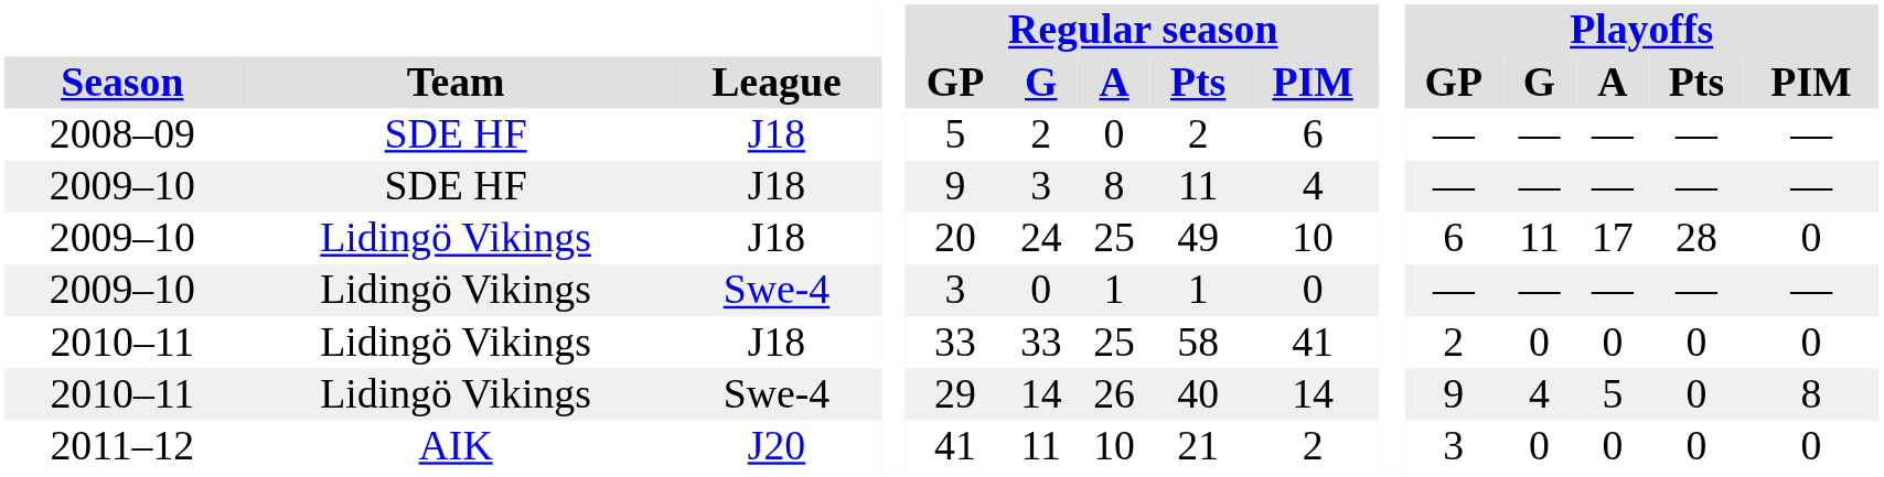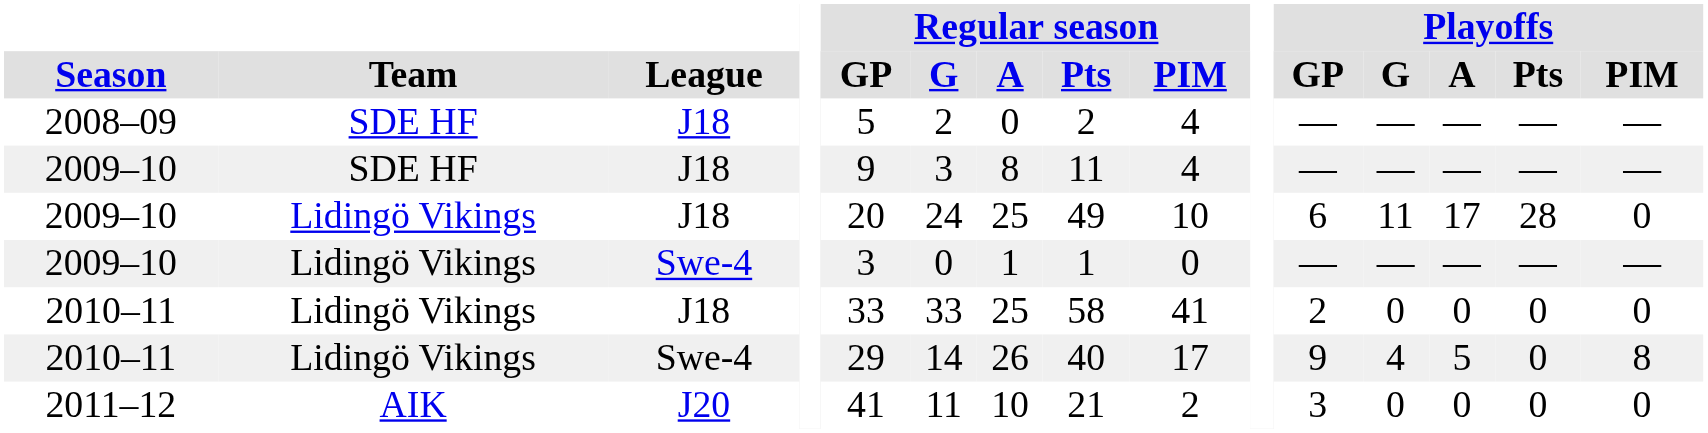2008–09 | Regular season / PIM: 6 -> 4
2010–11 / Swe-4 | Regular season / PIM: 14 -> 17
